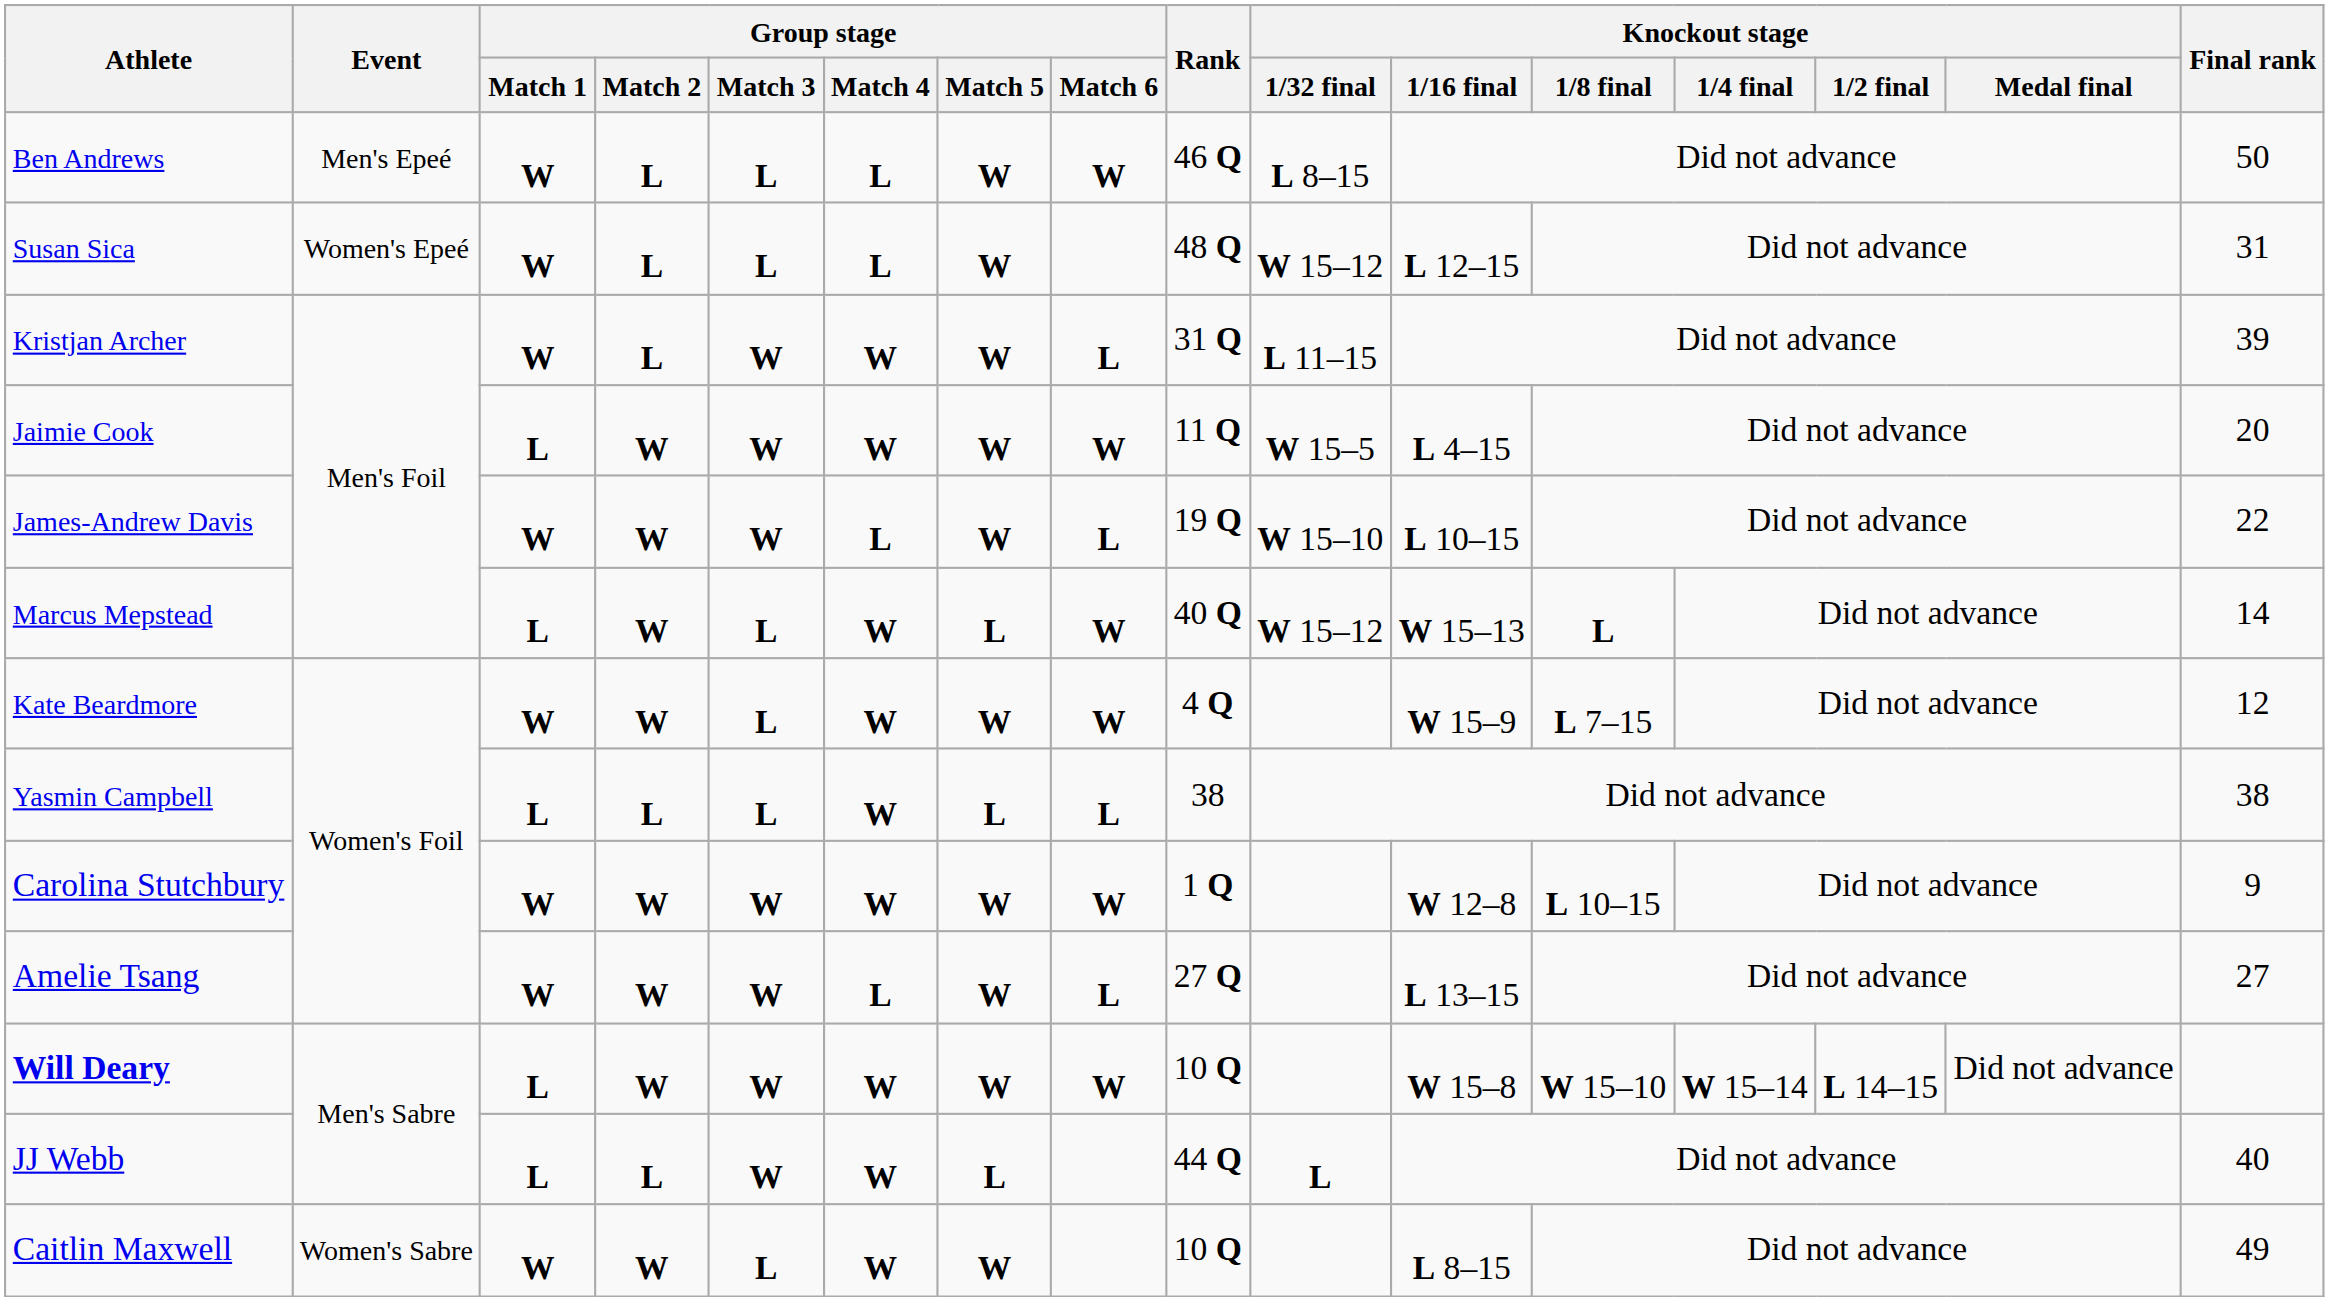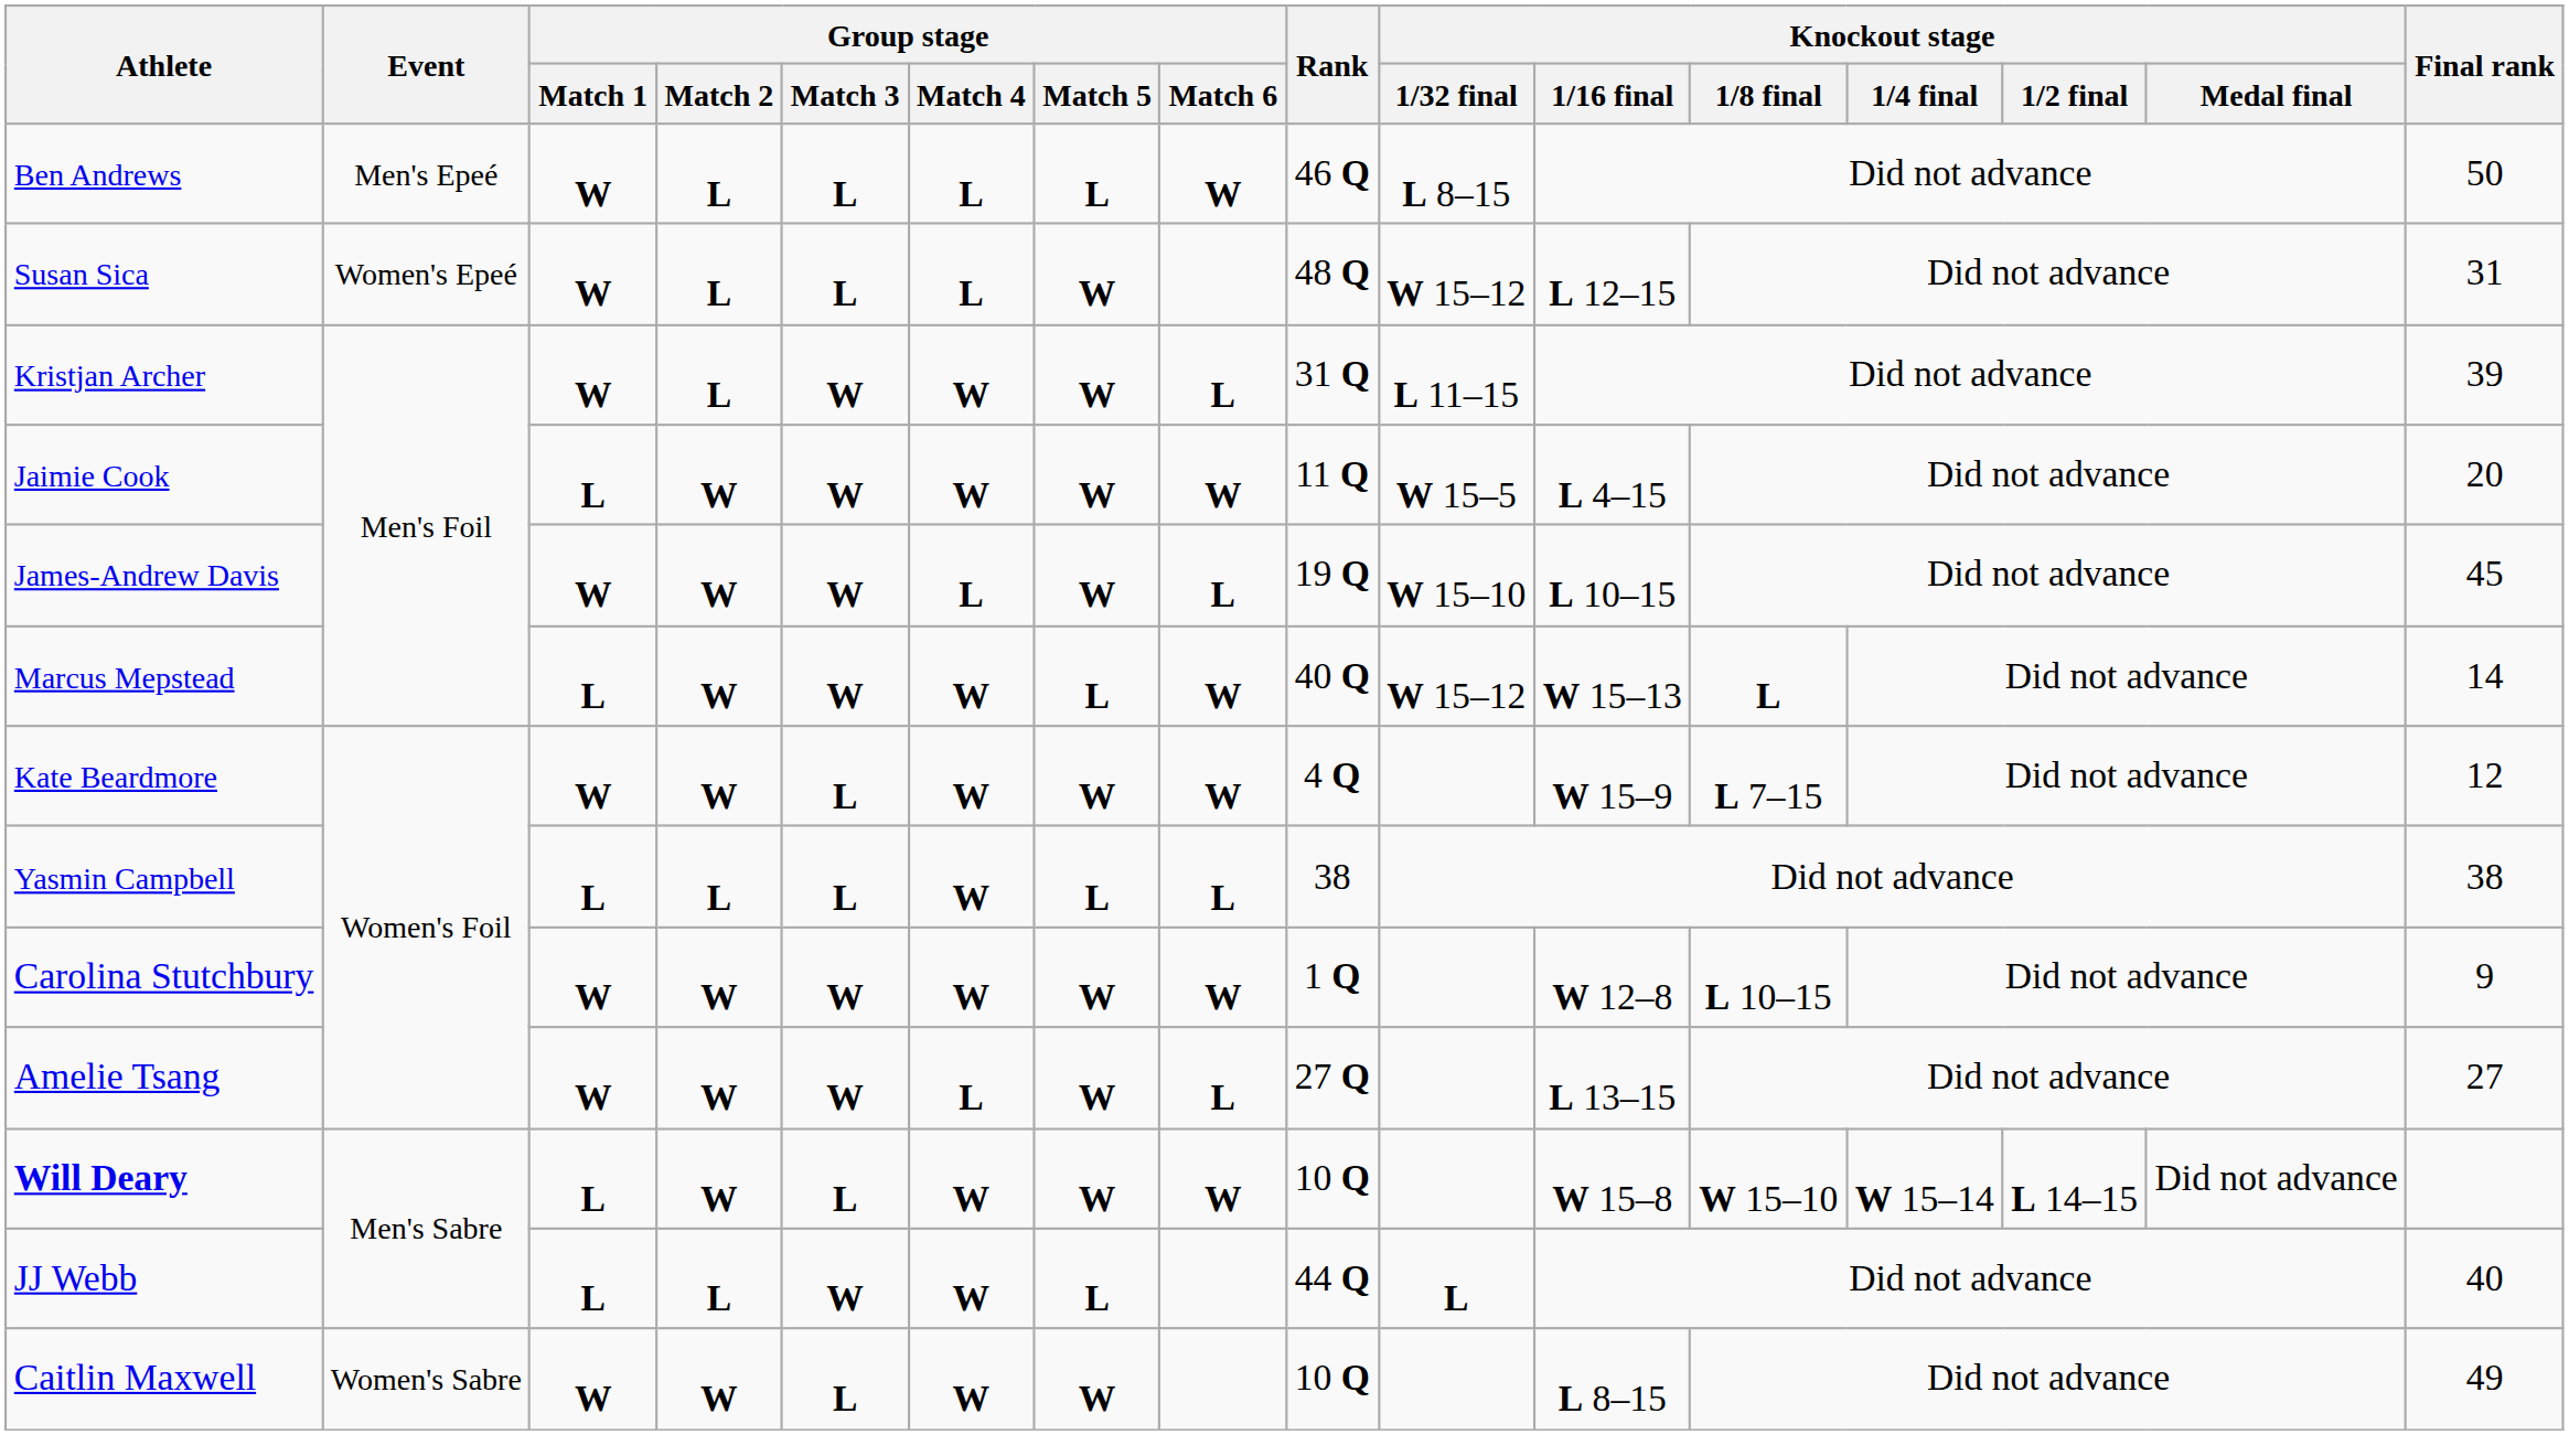Ben Andrews | Group stage / Match 5: W -> L
James-Andrew Davis | Final rank: 22 -> 45
Marcus Mepstead | Group stage / Match 3: L -> W
Will Deary | Group stage / Match 3: W -> L
